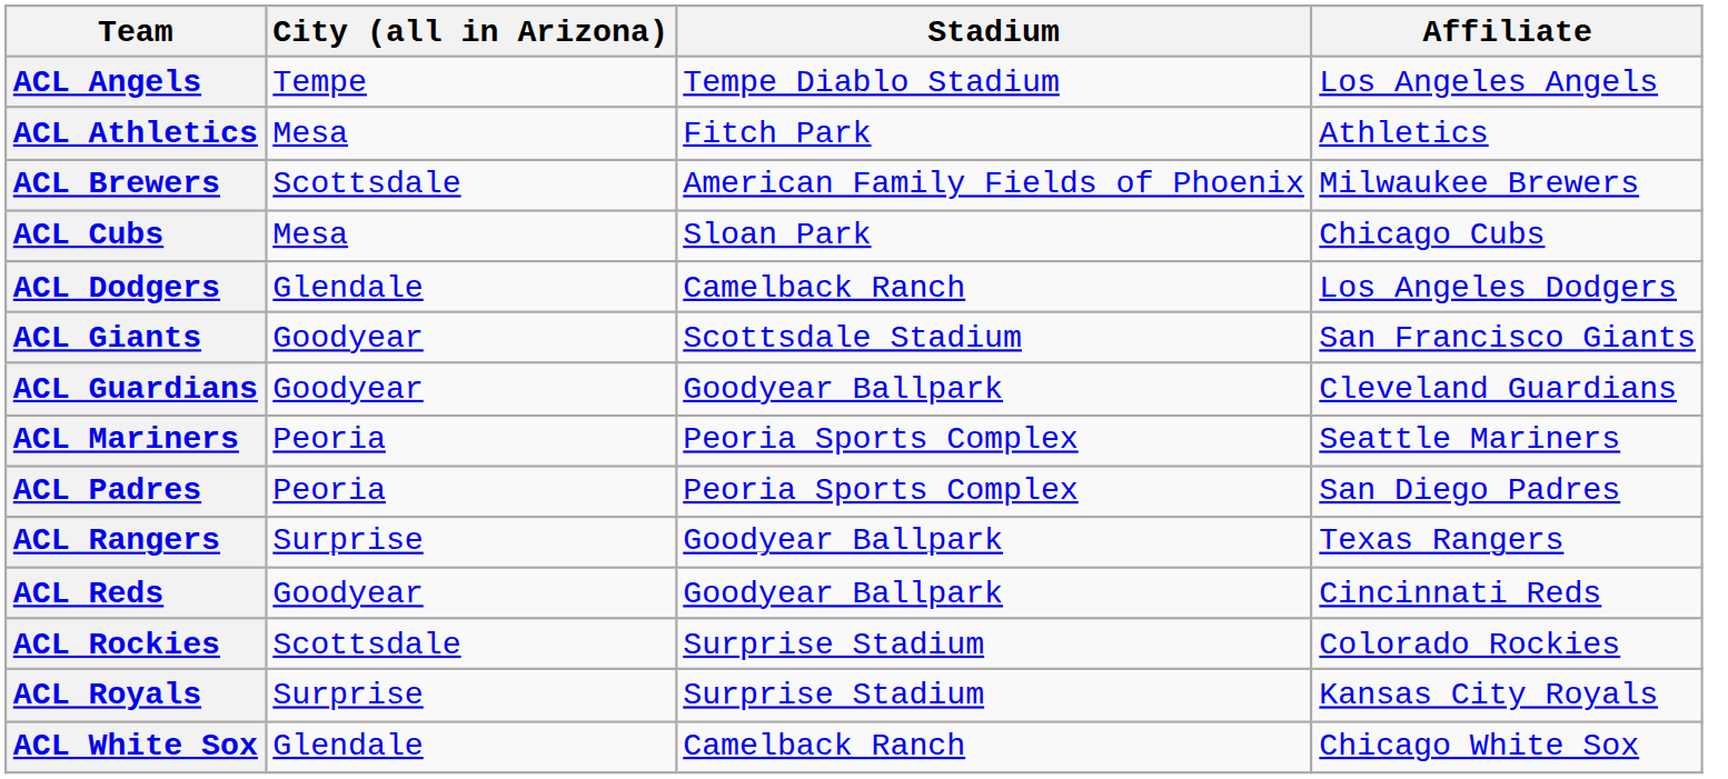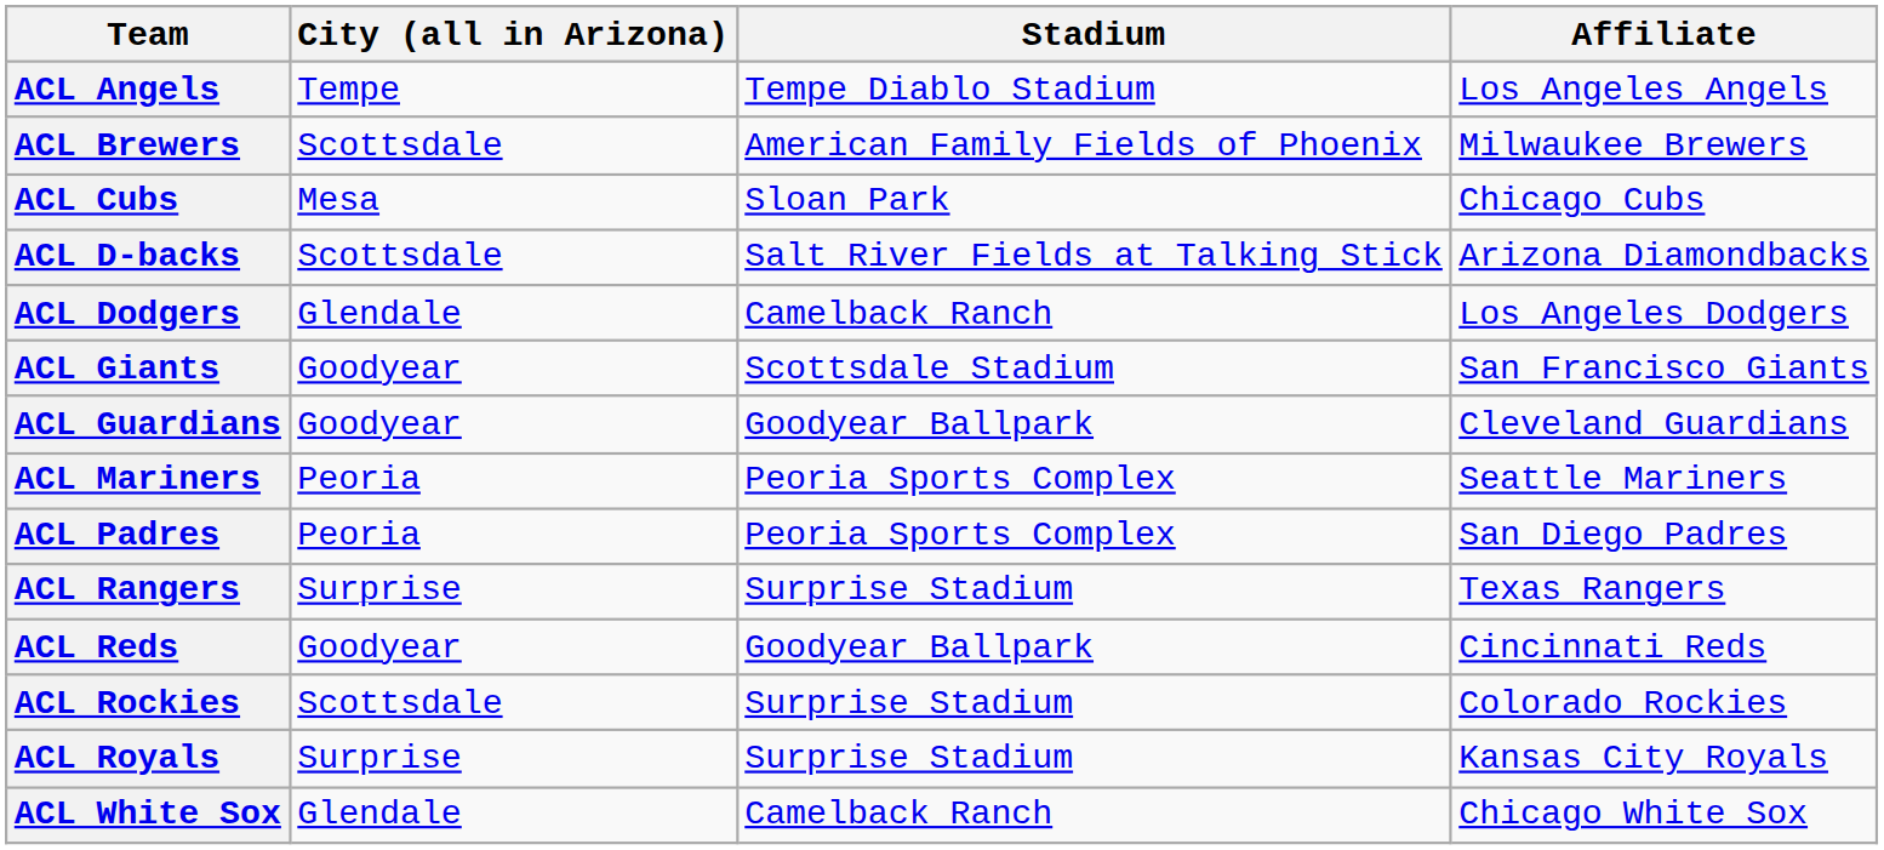- row: ACL Athletics | Mesa | Fitch Park | Athletics
+ row: ACL D-backs | Scottsdale | Salt River Fields at Talking Stick | Arizona Diamondbacks
ACL Rangers | Stadium: Goodyear Ballpark -> Surprise Stadium
